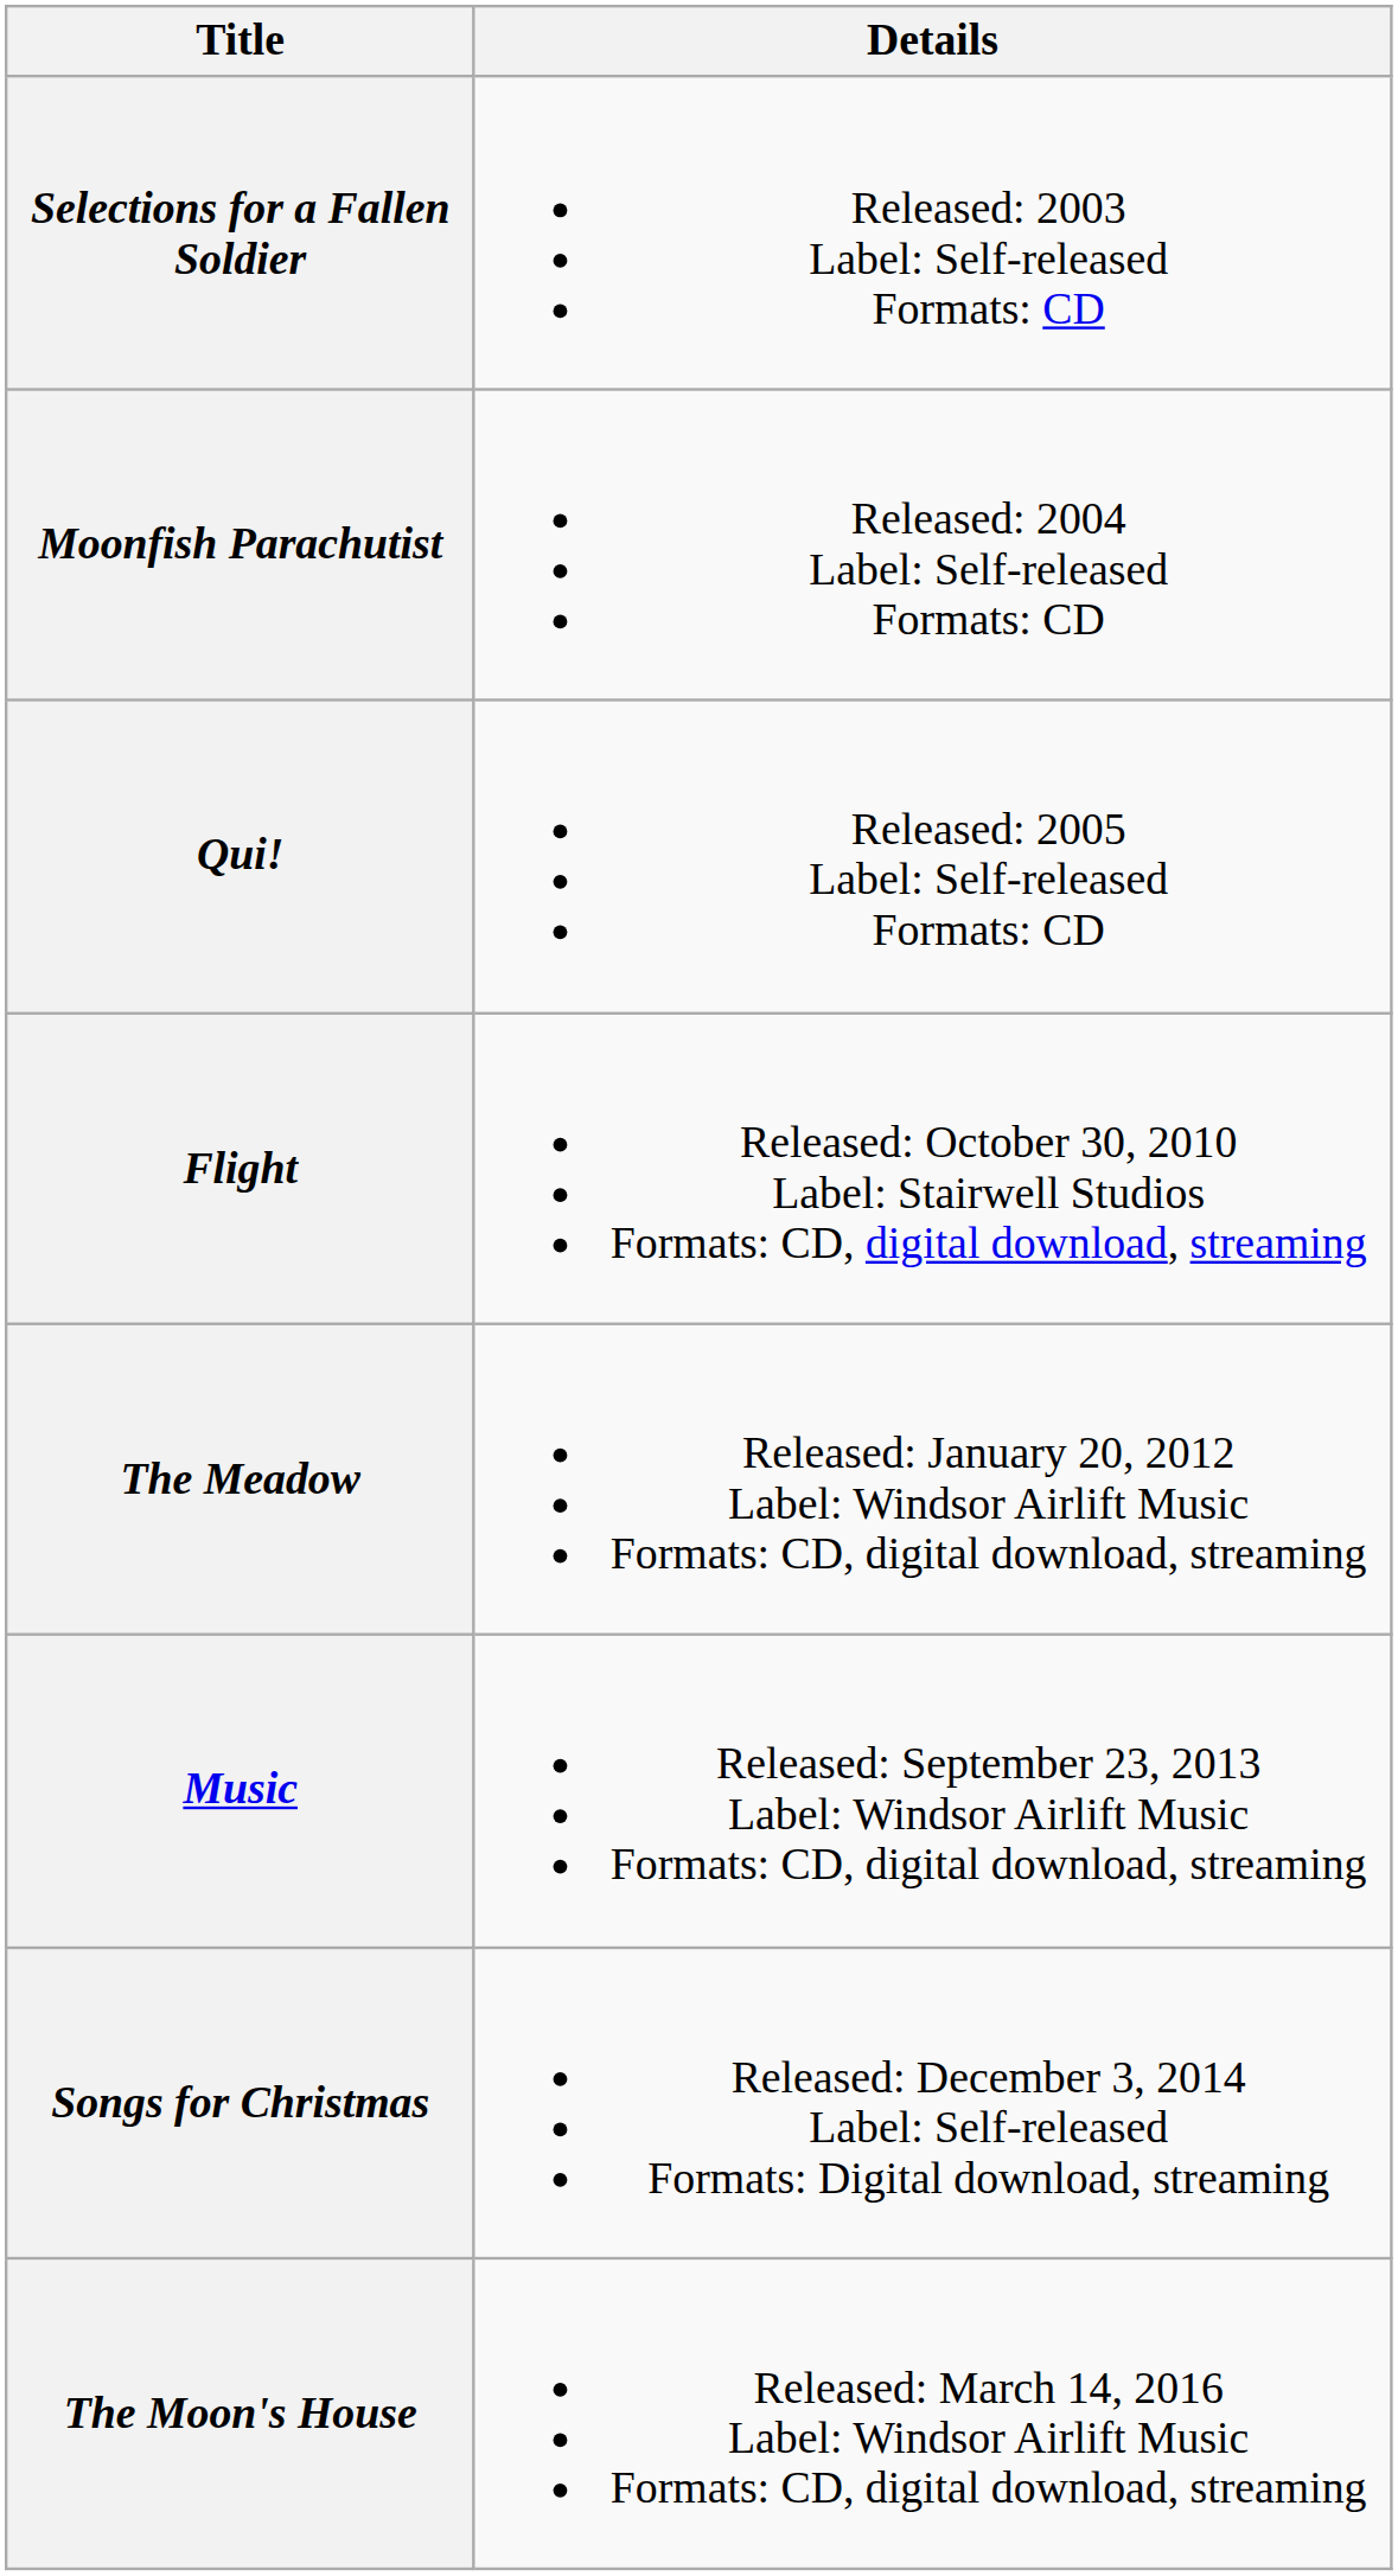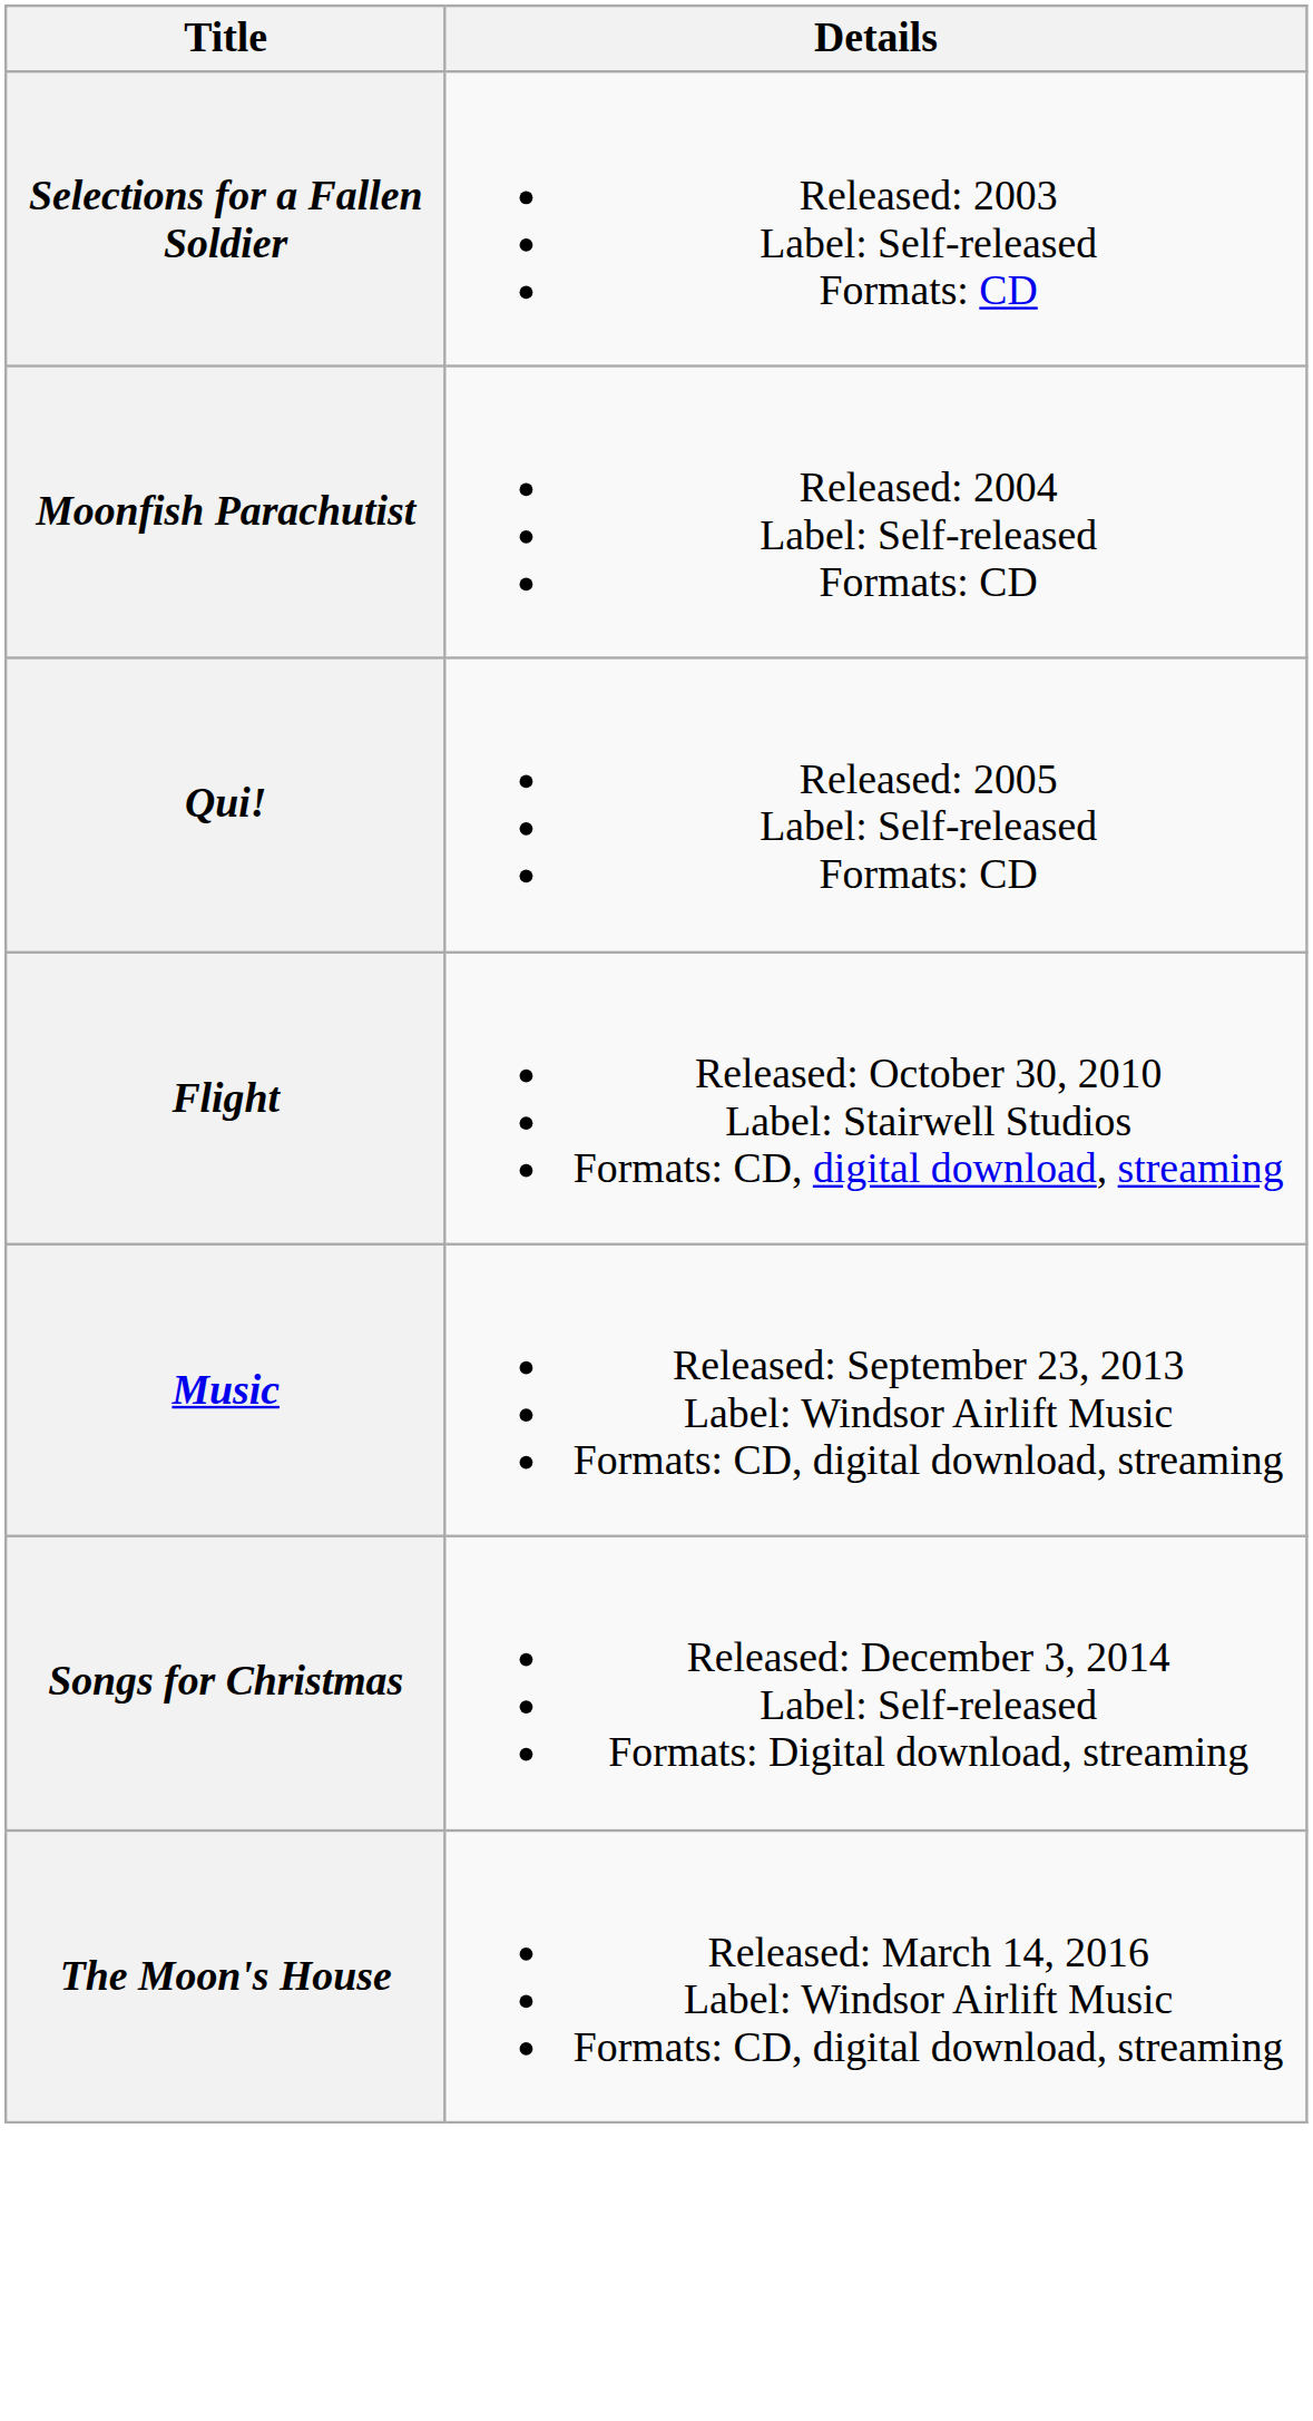- row: The Meadow | Released: January 20, 2012 Label: Windsor Airlift Music Formats: CD, digital download, streaming
